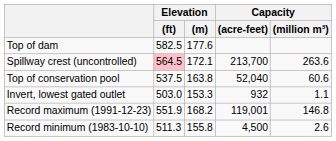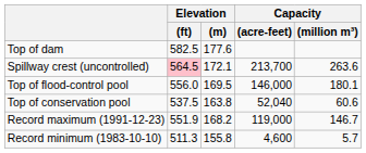+ row: Top of flood-control pool | 556.0 | 169.5 | 146,000 | 180.1
- row: Invert, lowest gated outlet | 503.0 | 153.3 | 932 | 1.1
Record maximum (1991-12-23) | Capacity / (acre-feet): 119,001 -> 119,000
Record maximum (1991-12-23) | Capacity / (million m³): 146.8 -> 146.7
Record minimum (1983-10-10) | Capacity / (acre-feet): 4,500 -> 4,600
Record minimum (1983-10-10) | Capacity / (million m³): 2.6 -> 5.7
